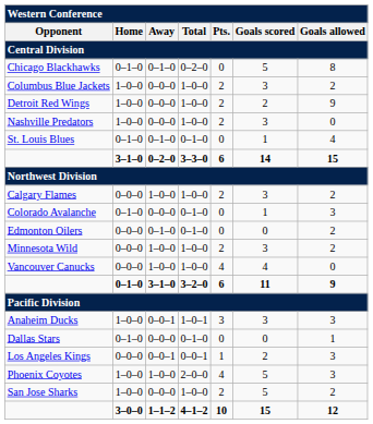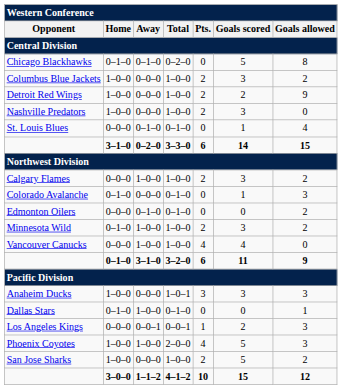St. Louis Blues | Home: 0–1–0 -> 0–0–0
Minnesota Wild | Home: 0–0–0 -> 0–1–0
Anaheim Ducks | Away: 0–0–1 -> 0–0–0
Dallas Stars | Away: 0–0–0 -> 1–0–0
